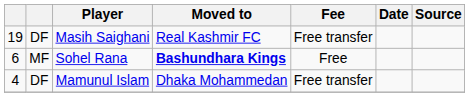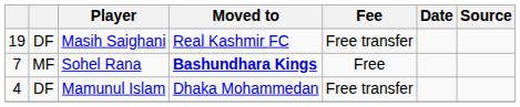Sohel Rana | column 1: 6 -> 7
